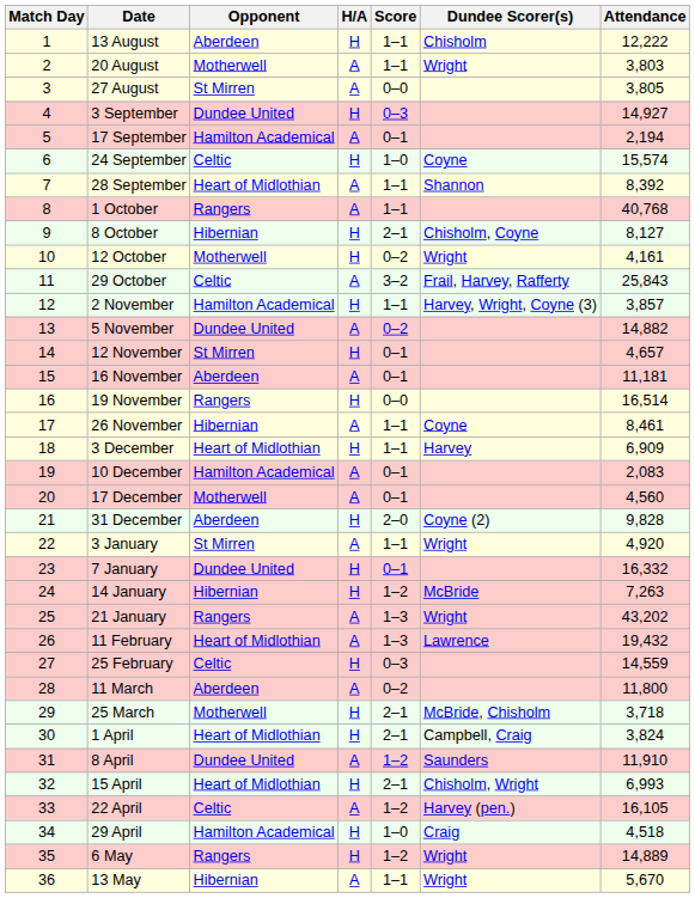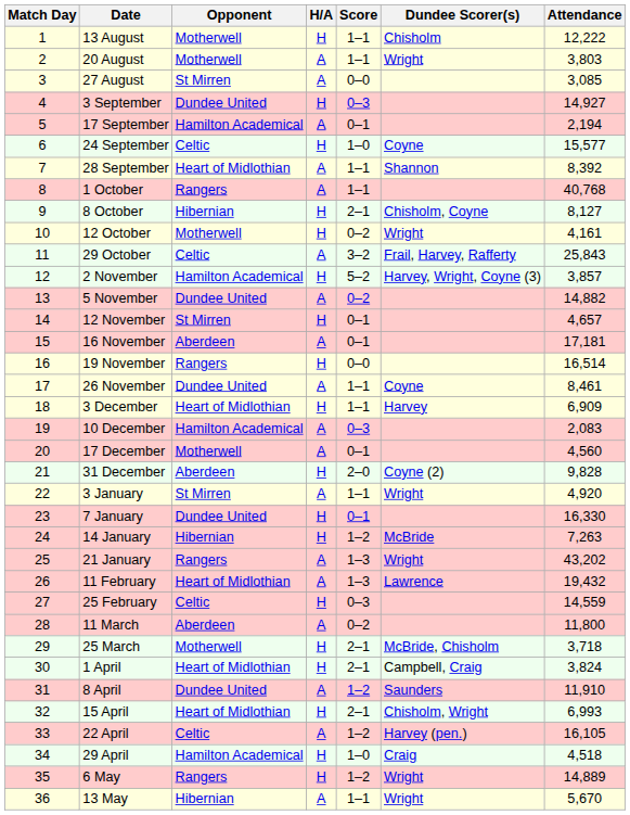13 August | Opponent: Aberdeen -> Motherwell
27 August | Attendance: 3,805 -> 3,085
24 September | Attendance: 15,574 -> 15,577
2 November | Score: 1–1 -> 5–2
16 November | Attendance: 11,181 -> 17,181
26 November | Opponent: Hibernian -> Dundee United
10 December | Score: 0–1 -> 0–3
7 January | Attendance: 16,332 -> 16,330
